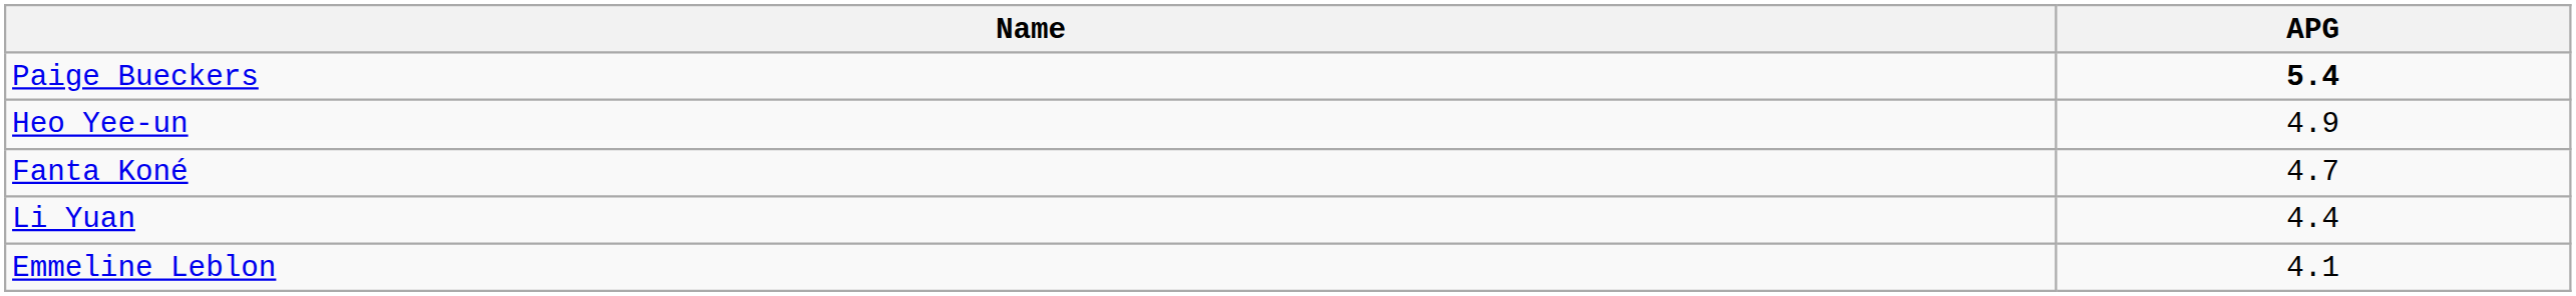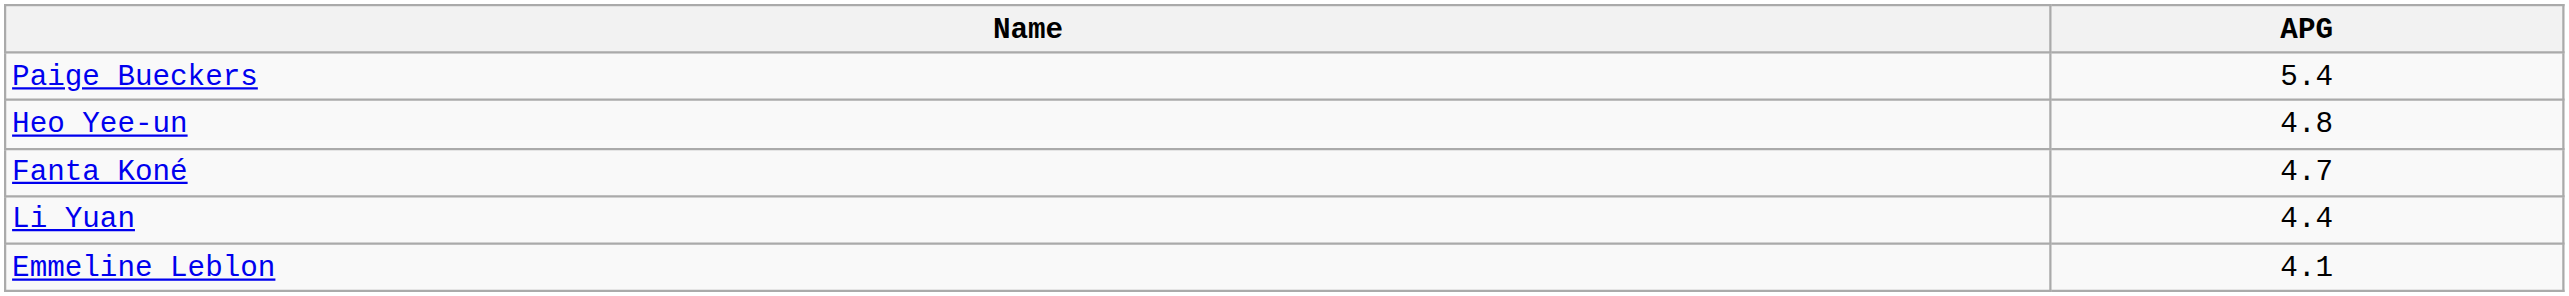Paige Bueckers | APG: bold -> normal
Heo Yee-un | APG: 4.9 -> 4.8
